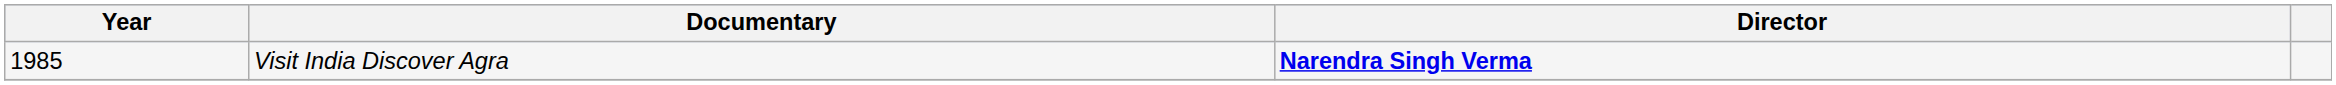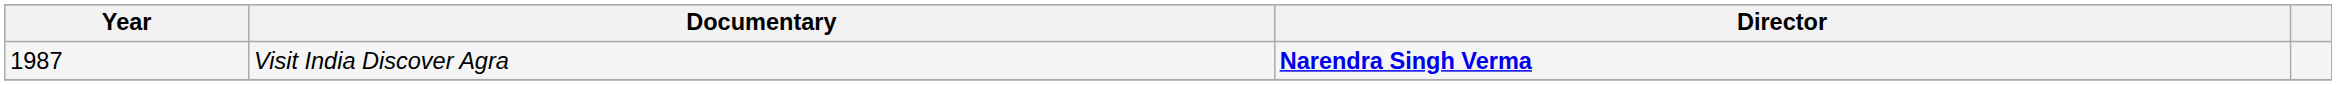Visit India Discover Agra | Year: 1985 -> 1987
